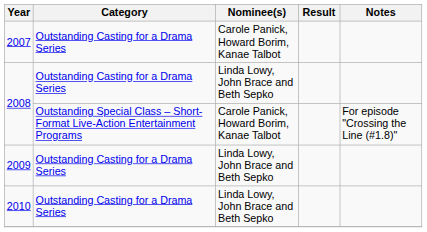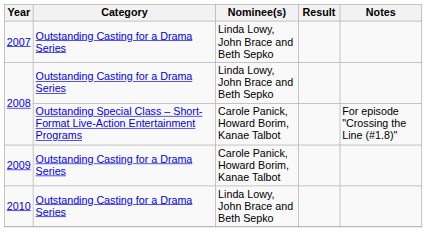2007 | Nominee(s): Carole Panick, Howard Borim, Kanae Talbot -> Linda Lowy, John Brace and Beth Sepko
2009 | Nominee(s): Linda Lowy, John Brace and Beth Sepko -> Carole Panick, Howard Borim, Kanae Talbot
